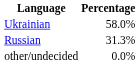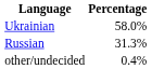other/undecided | Percentage: 0.0% -> 0.4%
